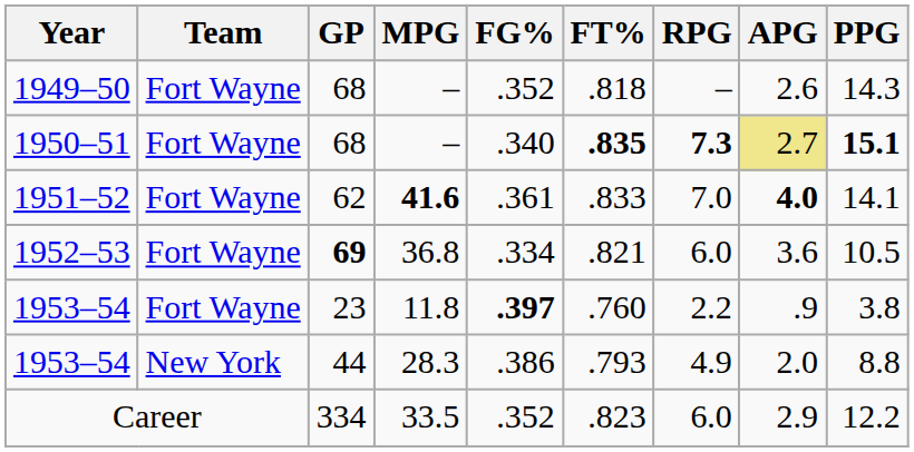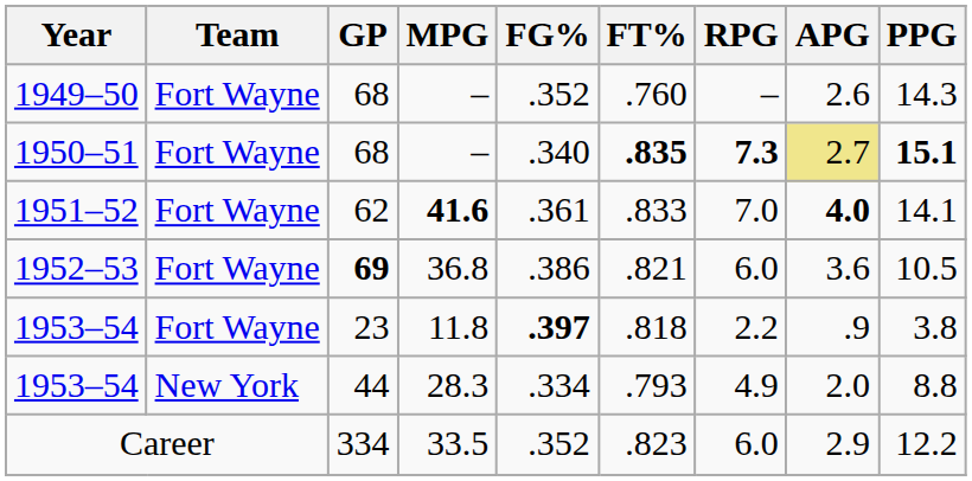1949–50 | FT%: .818 -> .760
1952–53 | FG%: .334 -> .386
1953–54 / 23 | FT%: .760 -> .818
1953–54 / 44 | FG%: .386 -> .334
